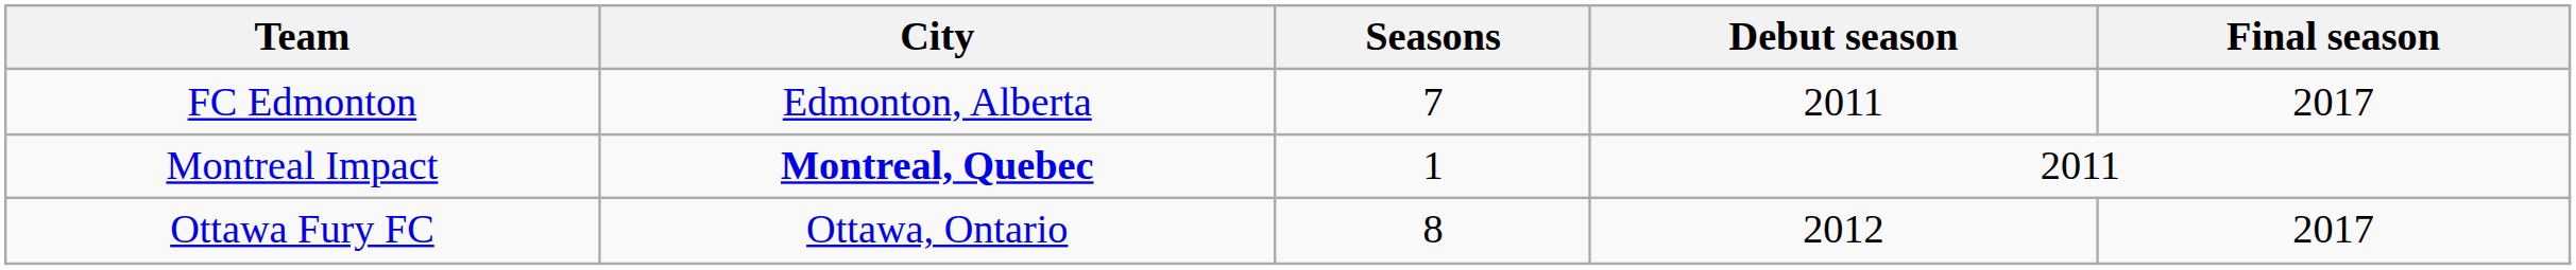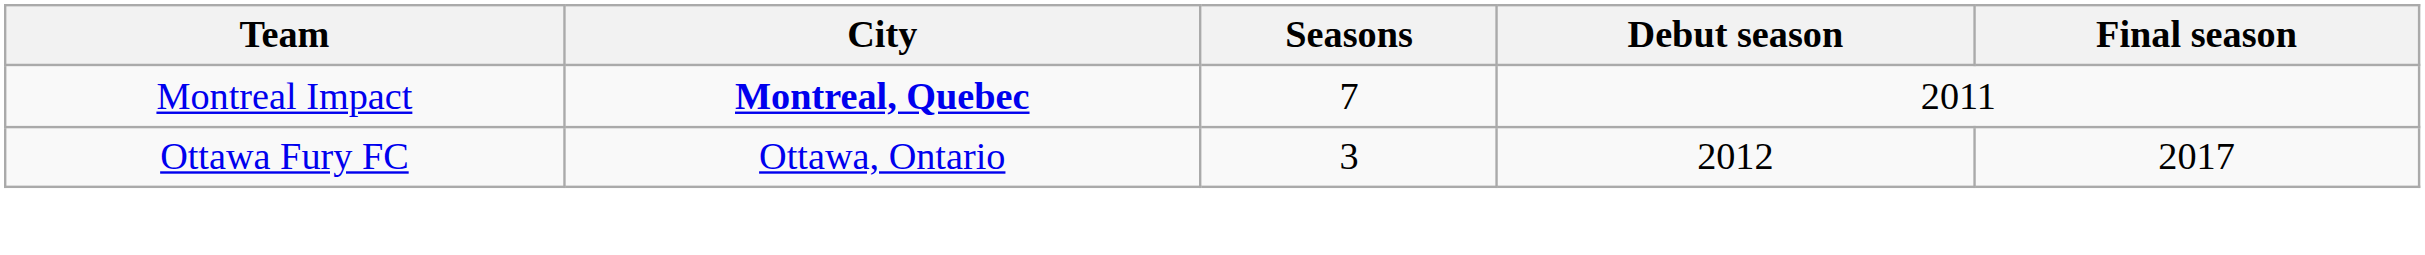- row: FC Edmonton | Edmonton, Alberta | 7 | 2011 | 2017
Montreal Impact | Seasons: 1 -> 7
Ottawa Fury FC | Seasons: 8 -> 3
